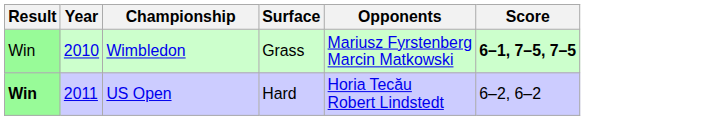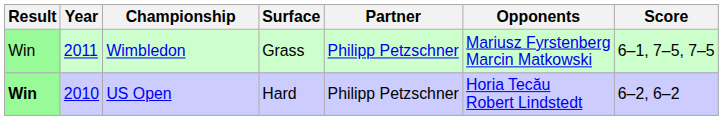+ column: Partner | Philipp Petzschner | Philipp Petzschner
Wimbledon | Year: 2010 -> 2011
Wimbledon | Score: bold -> normal
US Open | Year: 2011 -> 2010
